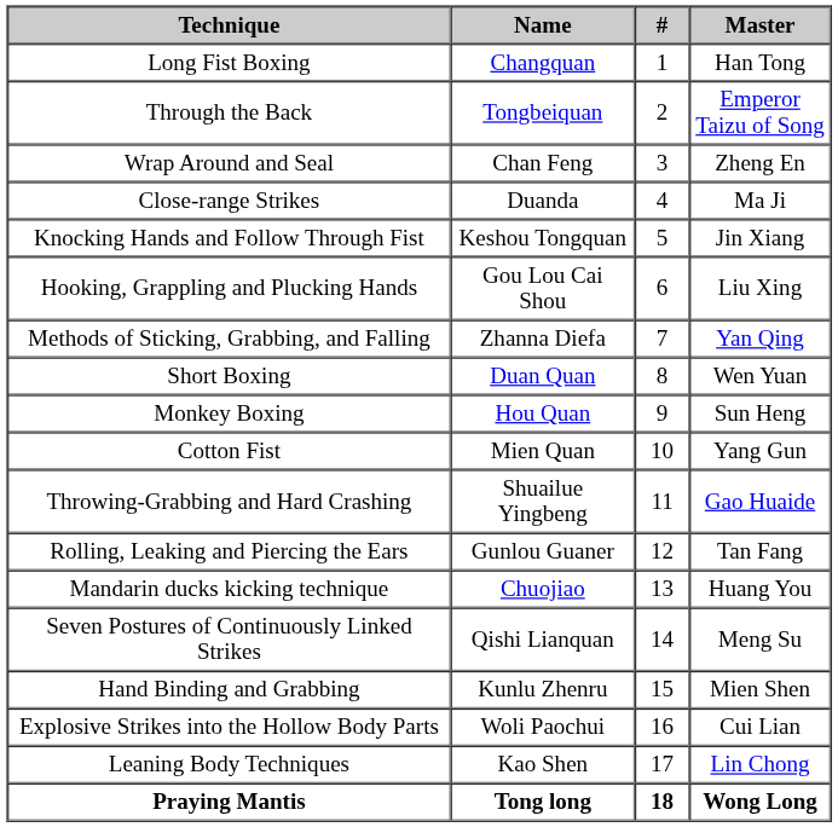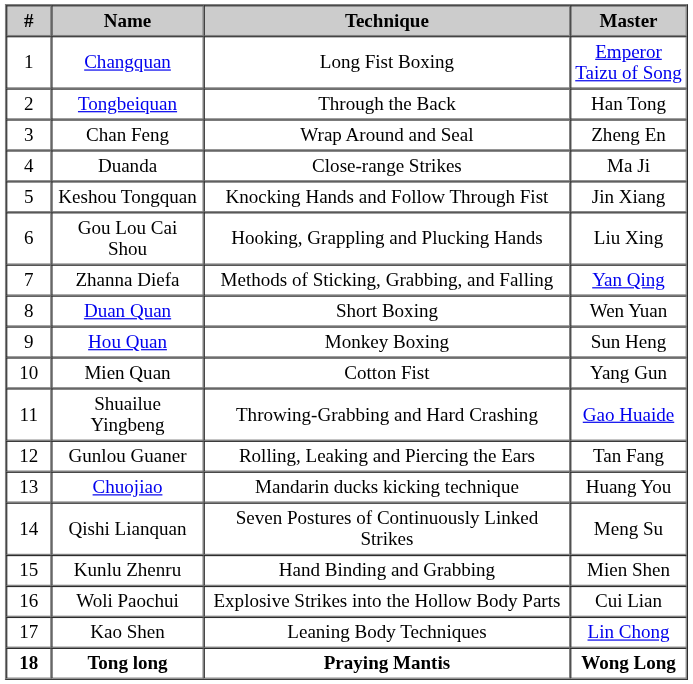columns swapped: # <-> Technique
Changquan | Master: Han Tong -> Emperor Taizu of Song
Tongbeiquan | Master: Emperor Taizu of Song -> Han Tong
